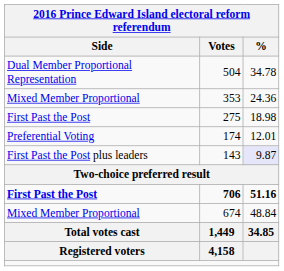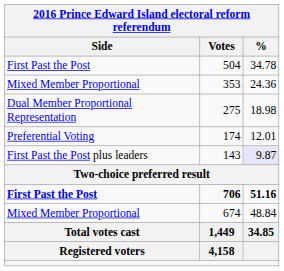504 | Side: Dual Member Proportional Representation -> First Past the Post
275 | Side: First Past the Post -> Dual Member Proportional Representation
